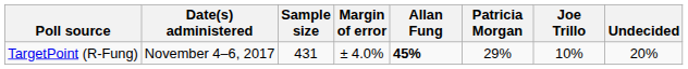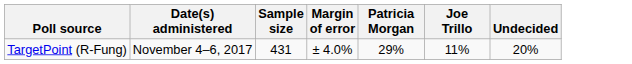- column: Allan Fung | 45%
TargetPoint (R-Fung) | Joe Trillo: 10% -> 11%
